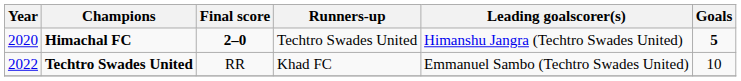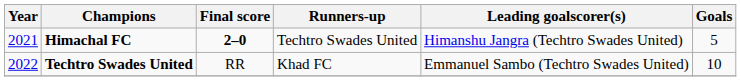Himachal FC | Year: 2020 -> 2021
Himachal FC | Goals: bold -> normal
